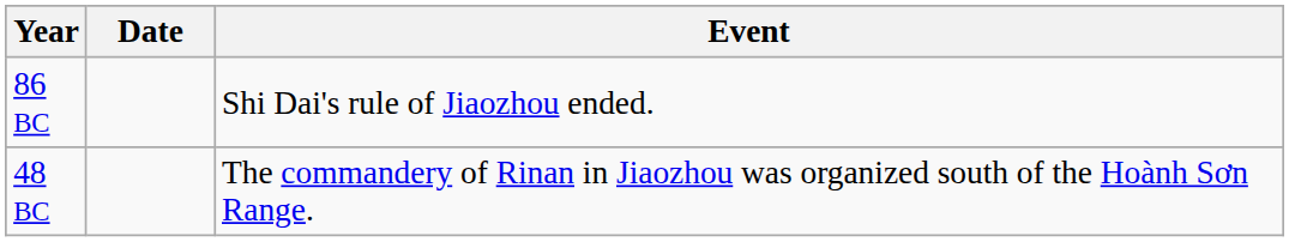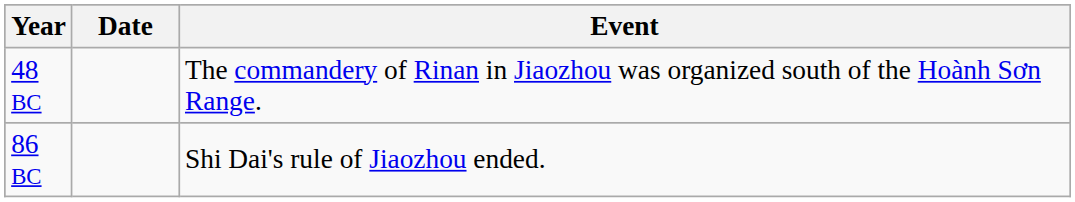rows swapped: 86 BC <-> 48 BC
